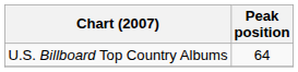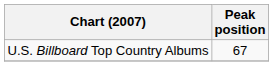U.S. Billboard Top Country Albums | Peak position: 64 -> 67
